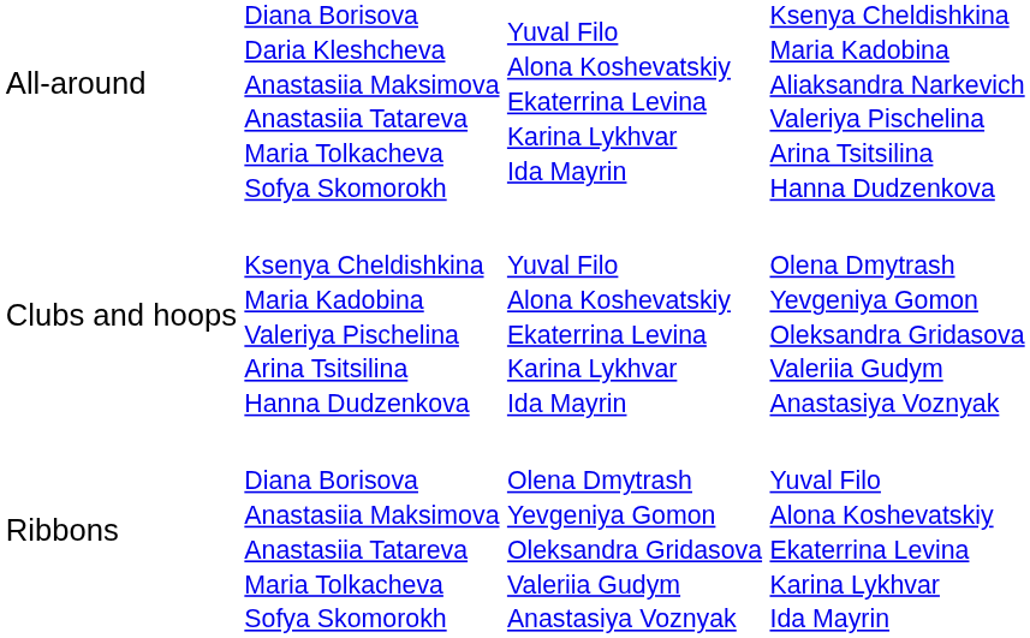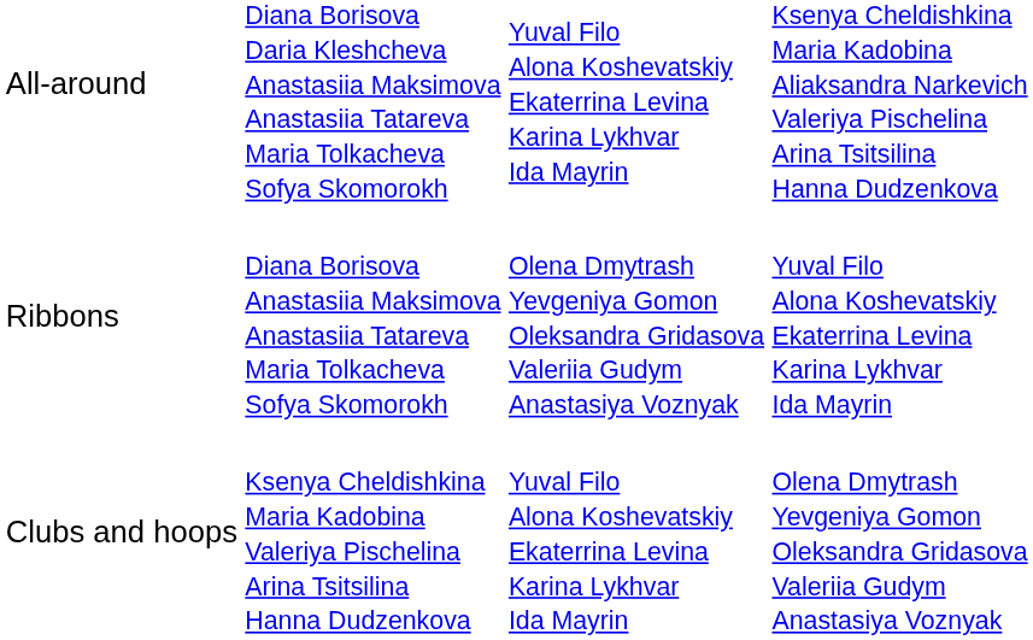rows swapped: Ribbons <-> Clubs and hoops
